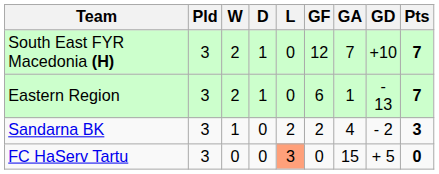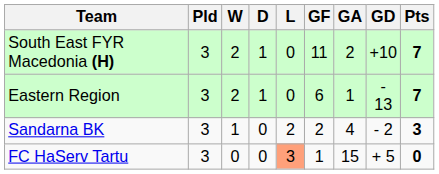South East FYR Macedonia (H) | GF: 12 -> 11
South East FYR Macedonia (H) | GA: 7 -> 2
FC HaServ Tartu | GF: 0 -> 1
